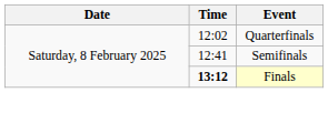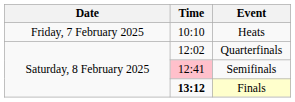+ row: Friday, 7 February 2025 | 10:10 | Heats
Semifinals | Time: no background -> pink background
